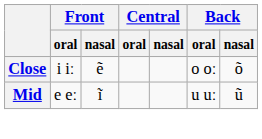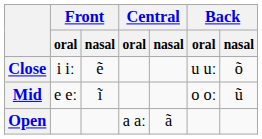Close | Back / oral: o oː -> u uː
Mid | Back / oral: u uː -> o oː
+ row: Open | a aː | ã
